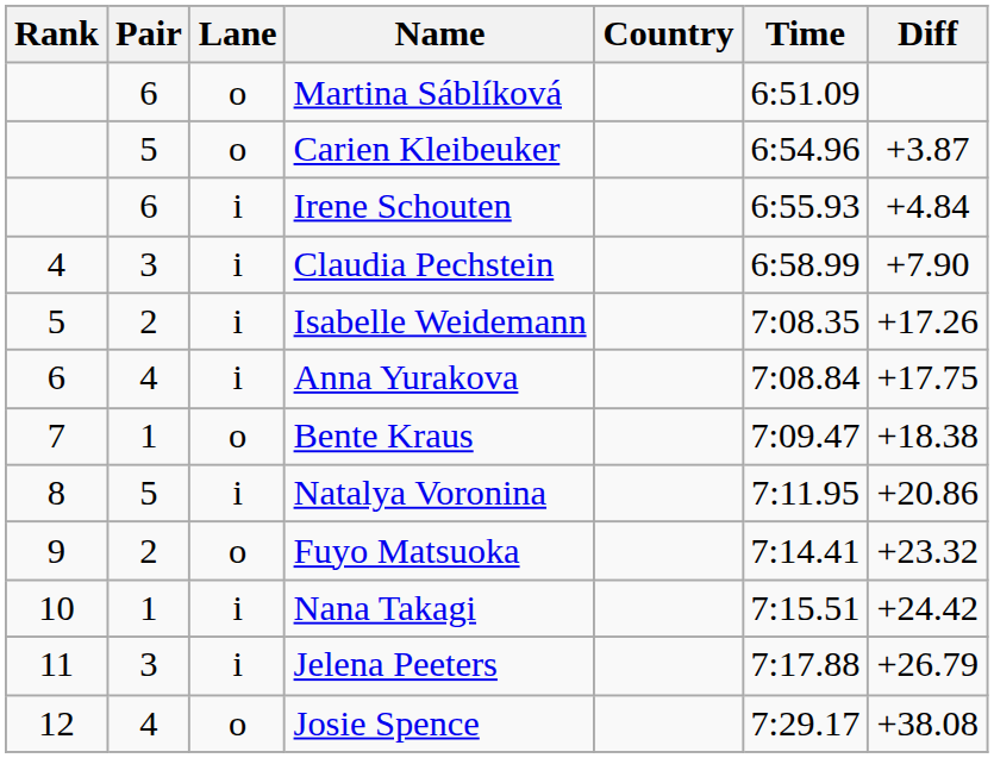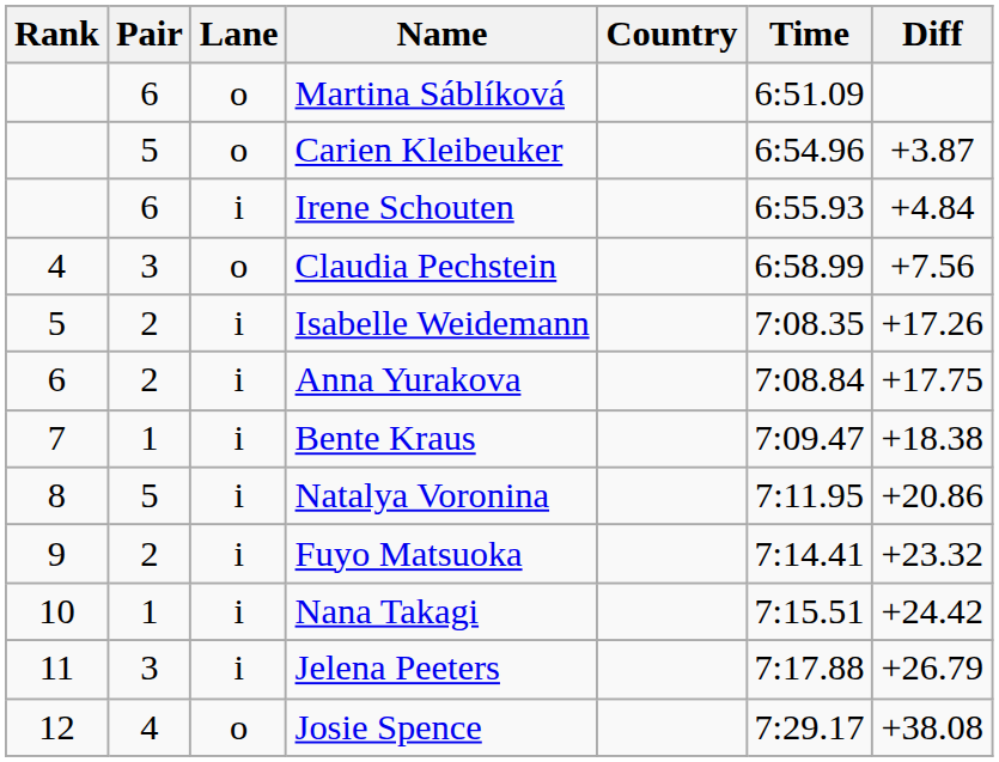Claudia Pechstein | Lane: i -> o
Claudia Pechstein | Diff: +7.90 -> +7.56
Anna Yurakova | Pair: 4 -> 2
Bente Kraus | Lane: o -> i
Fuyo Matsuoka | Lane: o -> i
